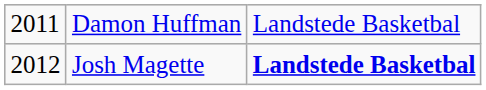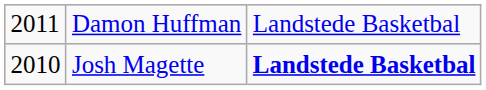Josh Magette | column 1: 2012 -> 2010
